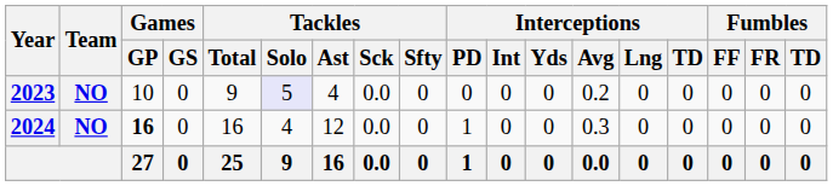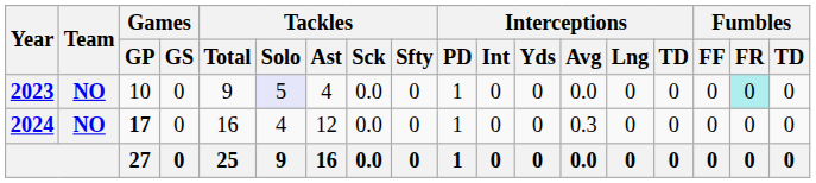2023 | Interceptions / PD: 0 -> 1
2023 | Interceptions / Avg: 0.2 -> 0.0
2023 | Fumbles / FR: no background -> paleturquoise background
2024 | Games / GP: 16 -> 17
